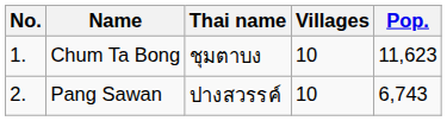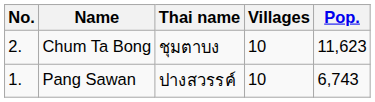Chum Ta Bong | No.: 1. -> 2.
Pang Sawan | No.: 2. -> 1.
